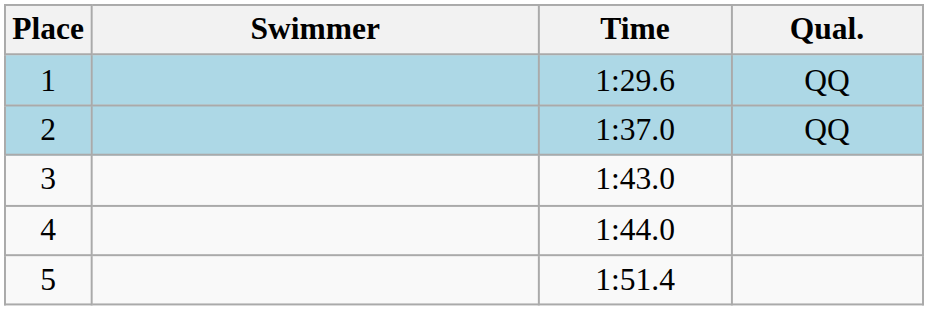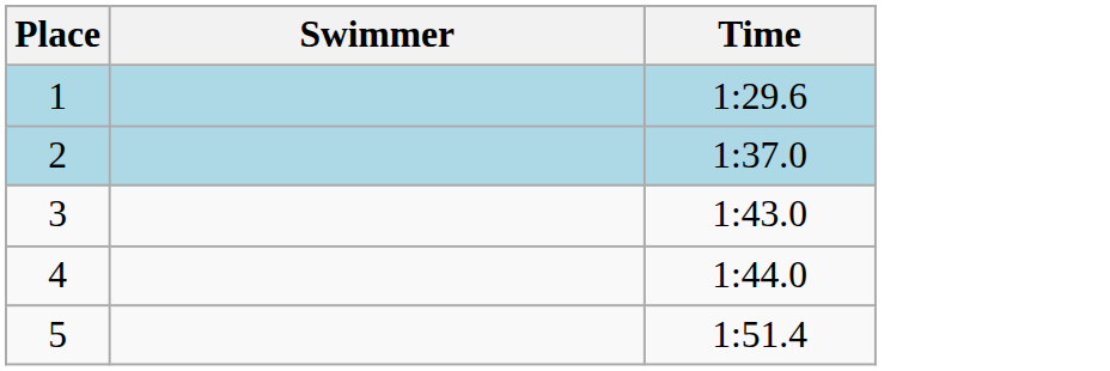- column: Qual. | QQ | QQ
